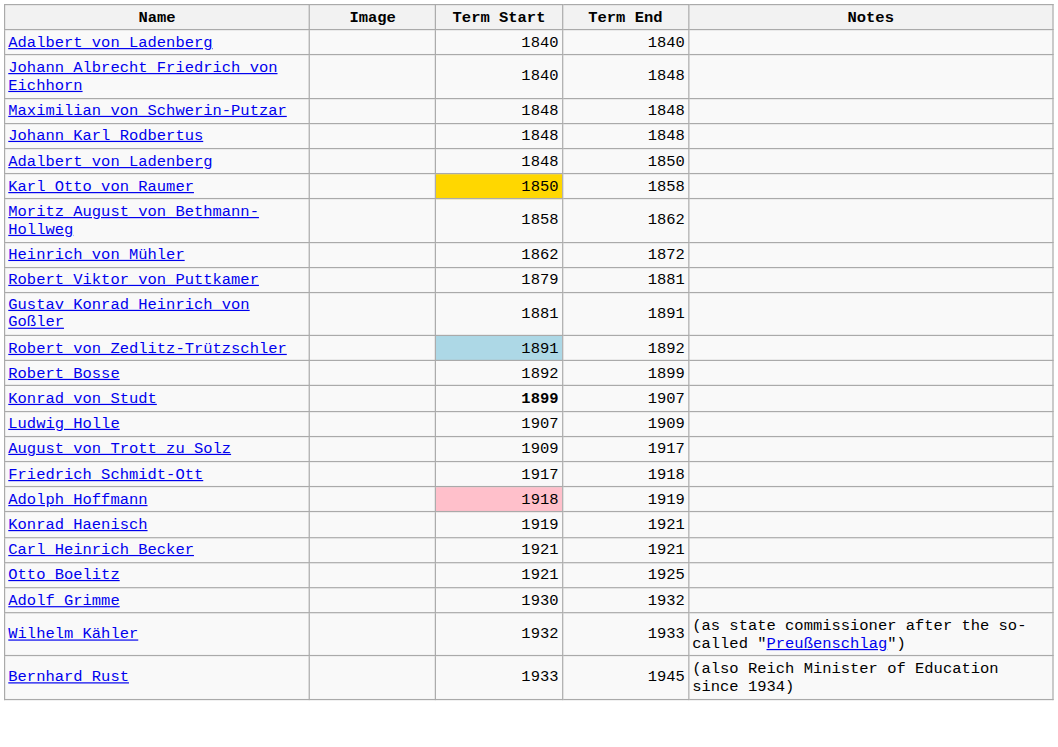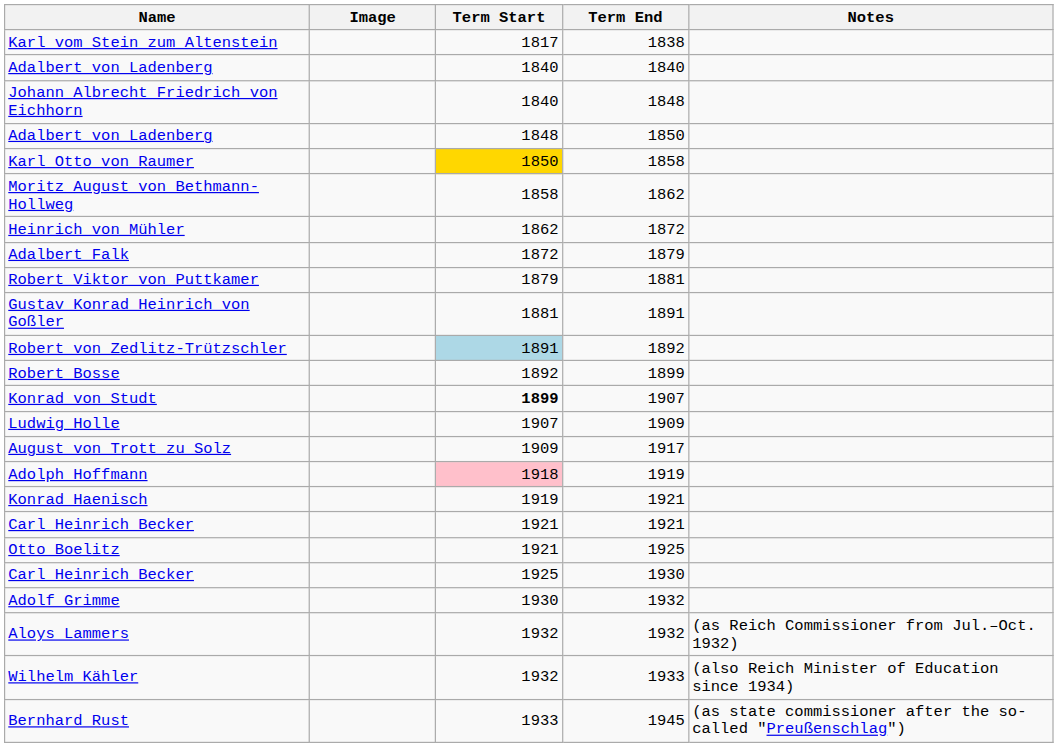+ row: Karl vom Stein zum Altenstein | 1817 | 1838
- row: Maximilian von Schwerin-Putzar | 1848 | 1848
- row: Johann Karl Rodbertus | 1848 | 1848
+ row: Adalbert Falk | 1872 | 1879
- row: Friedrich Schmidt-Ott | 1917 | 1918
+ row: Carl Heinrich Becker | 1925 | 1930
+ row: Aloys Lammers | 1932 | 1932 | (as Reich Commissioner from Jul.–Oct. 1932)
Wilhelm Kähler | Notes: (as state commissioner after the so-called "Preußenschlag") -> (also Reich Minister of Education since 1934)
Bernhard Rust | Notes: (also Reich Minister of Education since 1934) -> (as state commissioner after the so-called "Preußenschlag")
